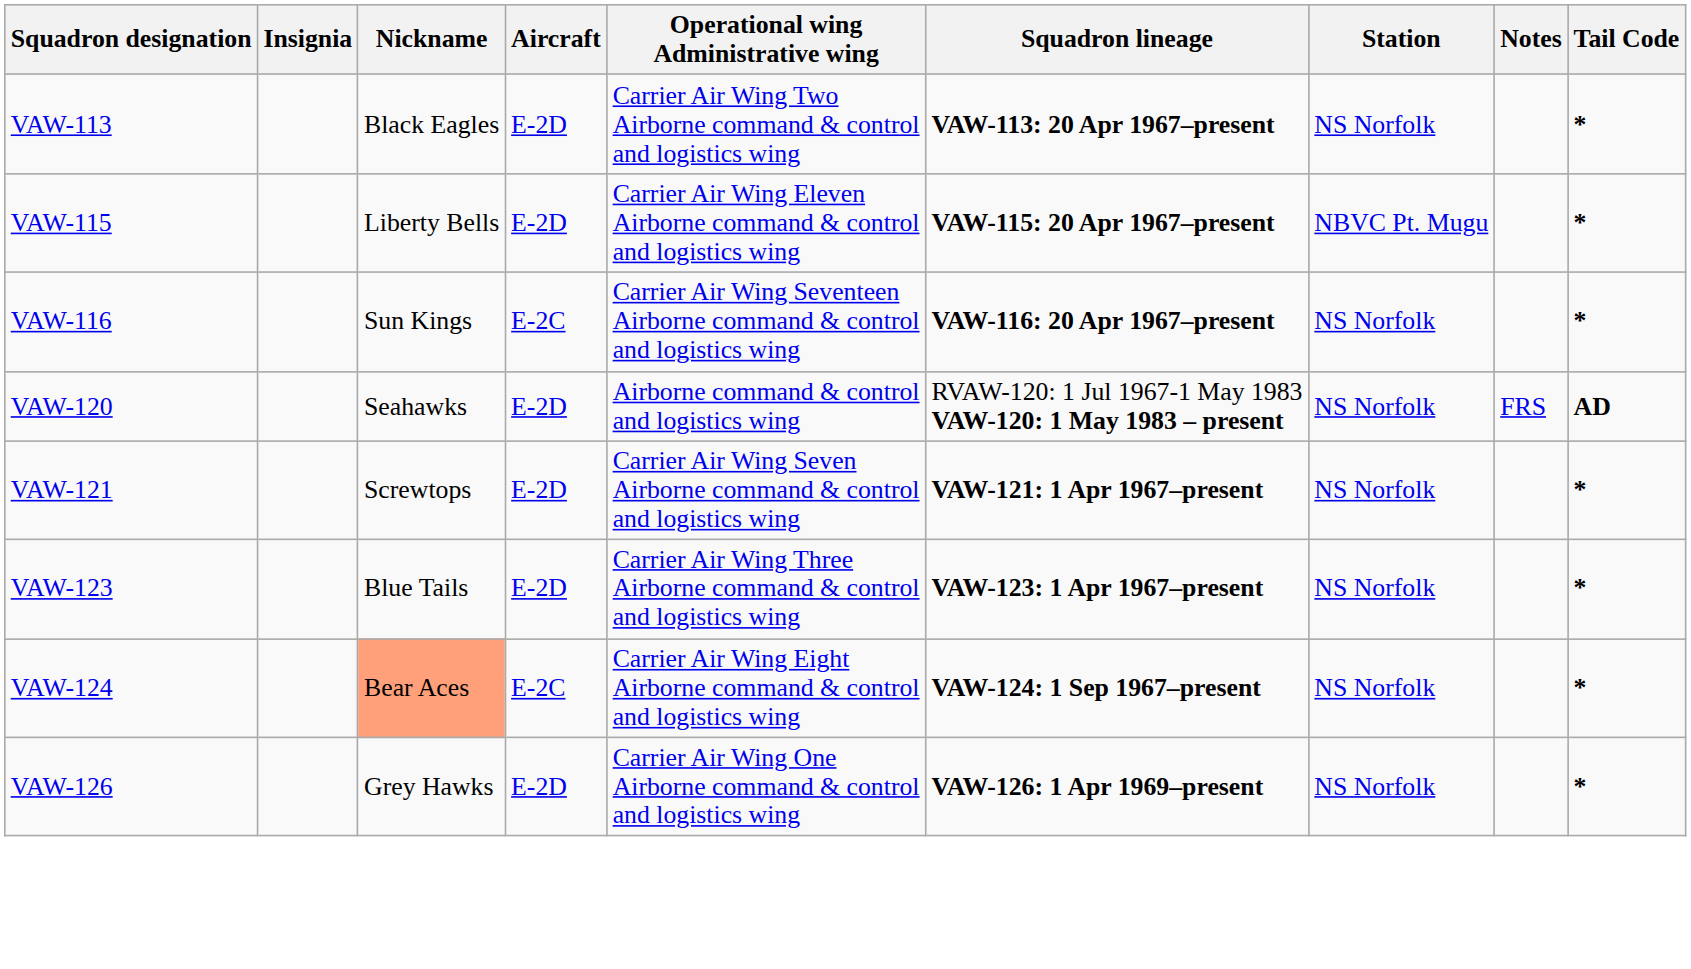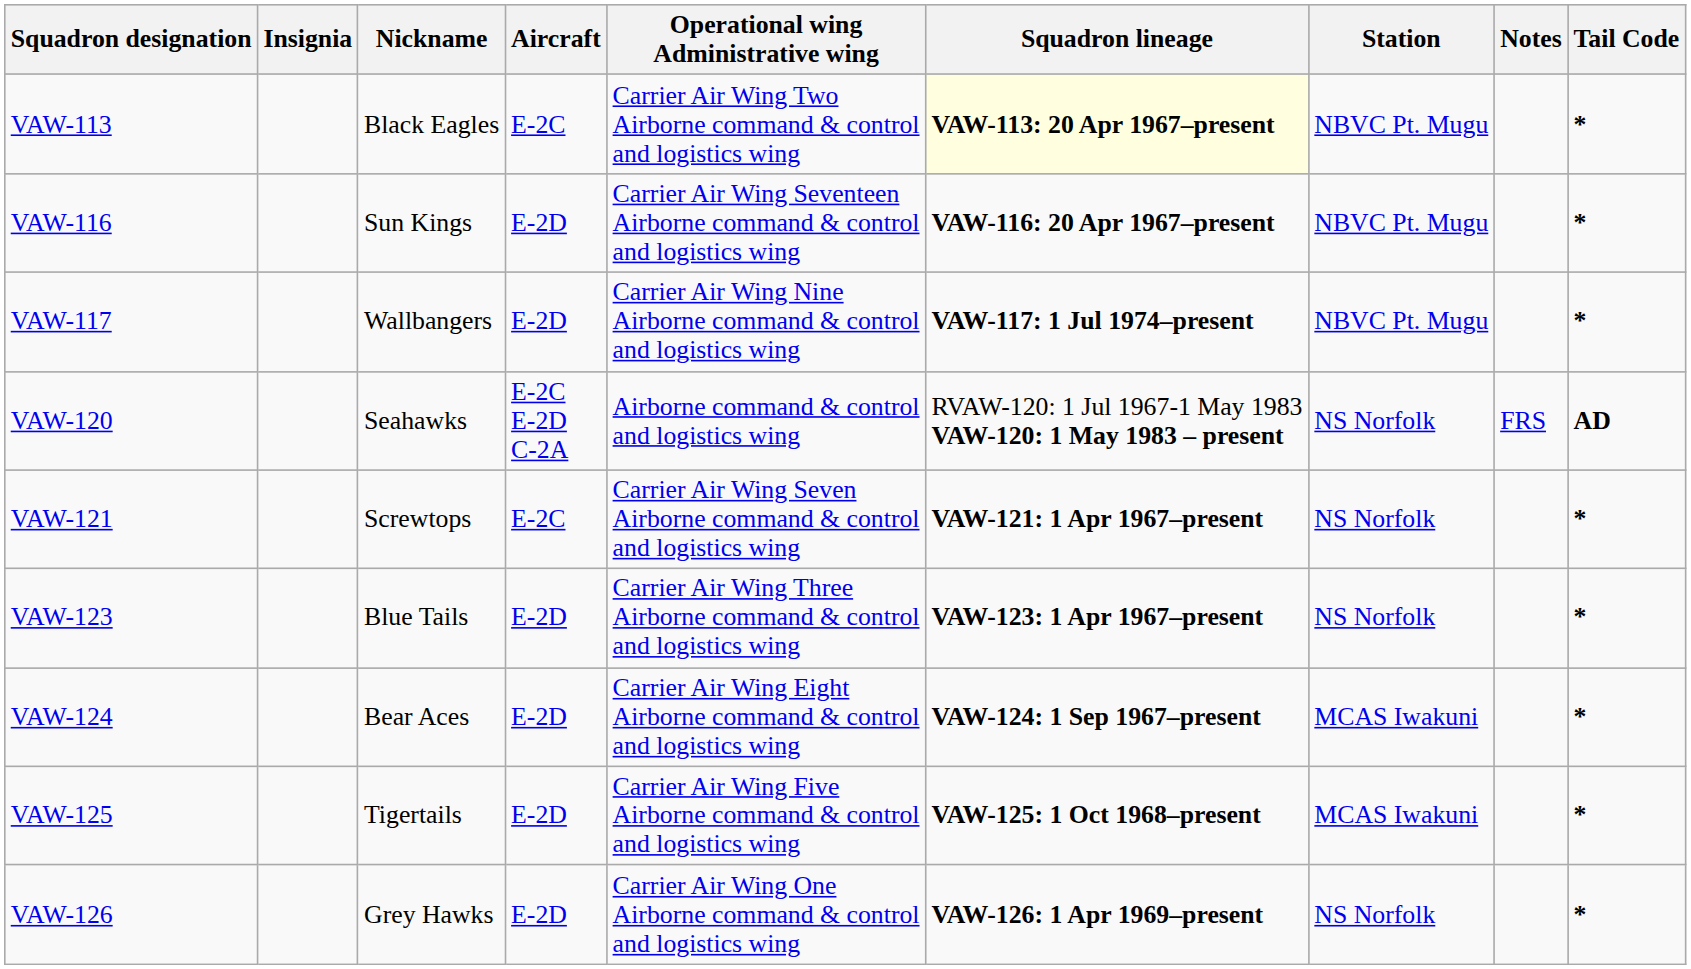VAW-113 | Aircraft: E-2D -> E-2C
VAW-113 | Squadron lineage: no background -> lightyellow background
VAW-113 | Station: NS Norfolk -> NBVC Pt. Mugu
- row: VAW-115 | Liberty Bells | E-2D | Carrier Air Wing Eleven Airborne command & control and logistics wing | VAW-115: 20 Apr 1967–present | NBVC Pt. Mugu | *
VAW-116 | Aircraft: E-2C -> E-2D
VAW-116 | Station: NS Norfolk -> NBVC Pt. Mugu
+ row: VAW-117 | Wallbangers | E-2D | Carrier Air Wing Nine Airborne command & control and logistics wing | VAW-117: 1 Jul 1974–present | NBVC Pt. Mugu | *
VAW-120 | Aircraft: E-2D -> E-2C E-2D C-2A
VAW-121 | Aircraft: E-2D -> E-2C
VAW-124 | Nickname: lightsalmon background -> no background
VAW-124 | Aircraft: E-2C -> E-2D
VAW-124 | Station: NS Norfolk -> MCAS Iwakuni
+ row: VAW-125 | Tigertails | E-2D | Carrier Air Wing Five Airborne command & control and logistics wing | VAW-125: 1 Oct 1968–present | MCAS Iwakuni | *
